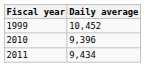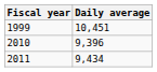1999 | Daily average: 10,452 -> 10,451
